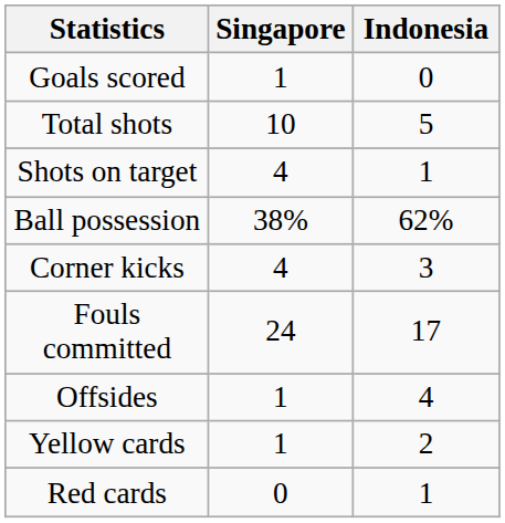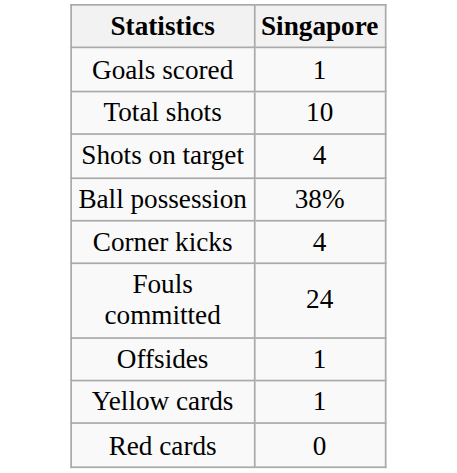- column: Indonesia | 0 | 5 | 1 | 62% | 3 | 17 | 4 | 2 | 1
